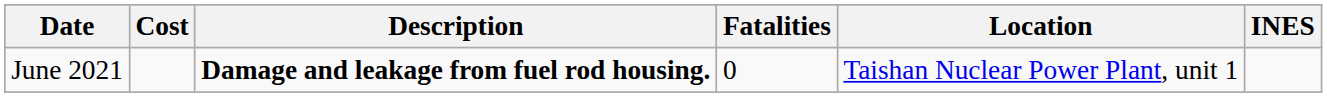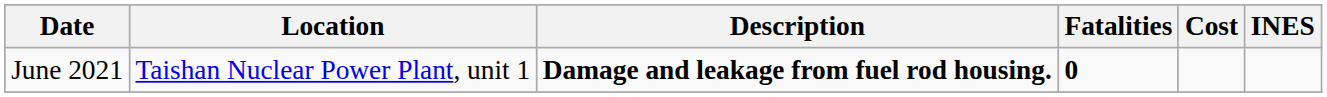columns swapped: Location <-> Cost
June 2021 | Fatalities: normal -> bold
